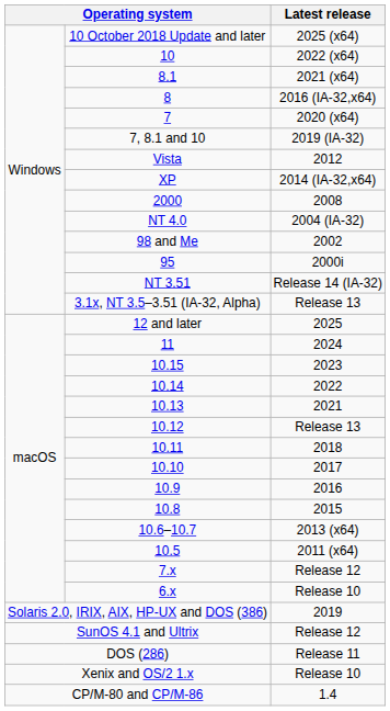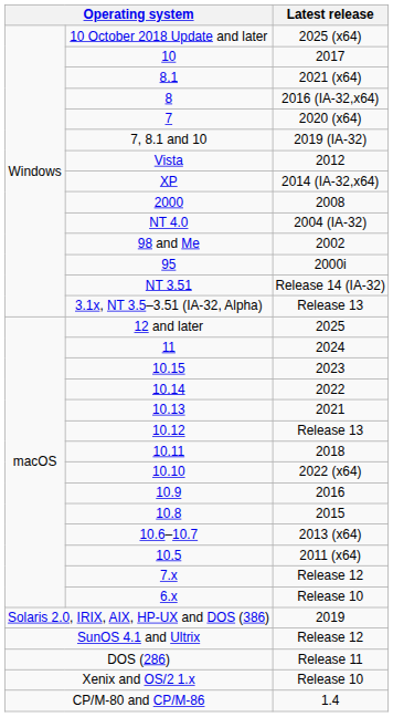10 | Latest release: 2022 (x64) -> 2017
10.10 | Latest release: 2017 -> 2022 (x64)
